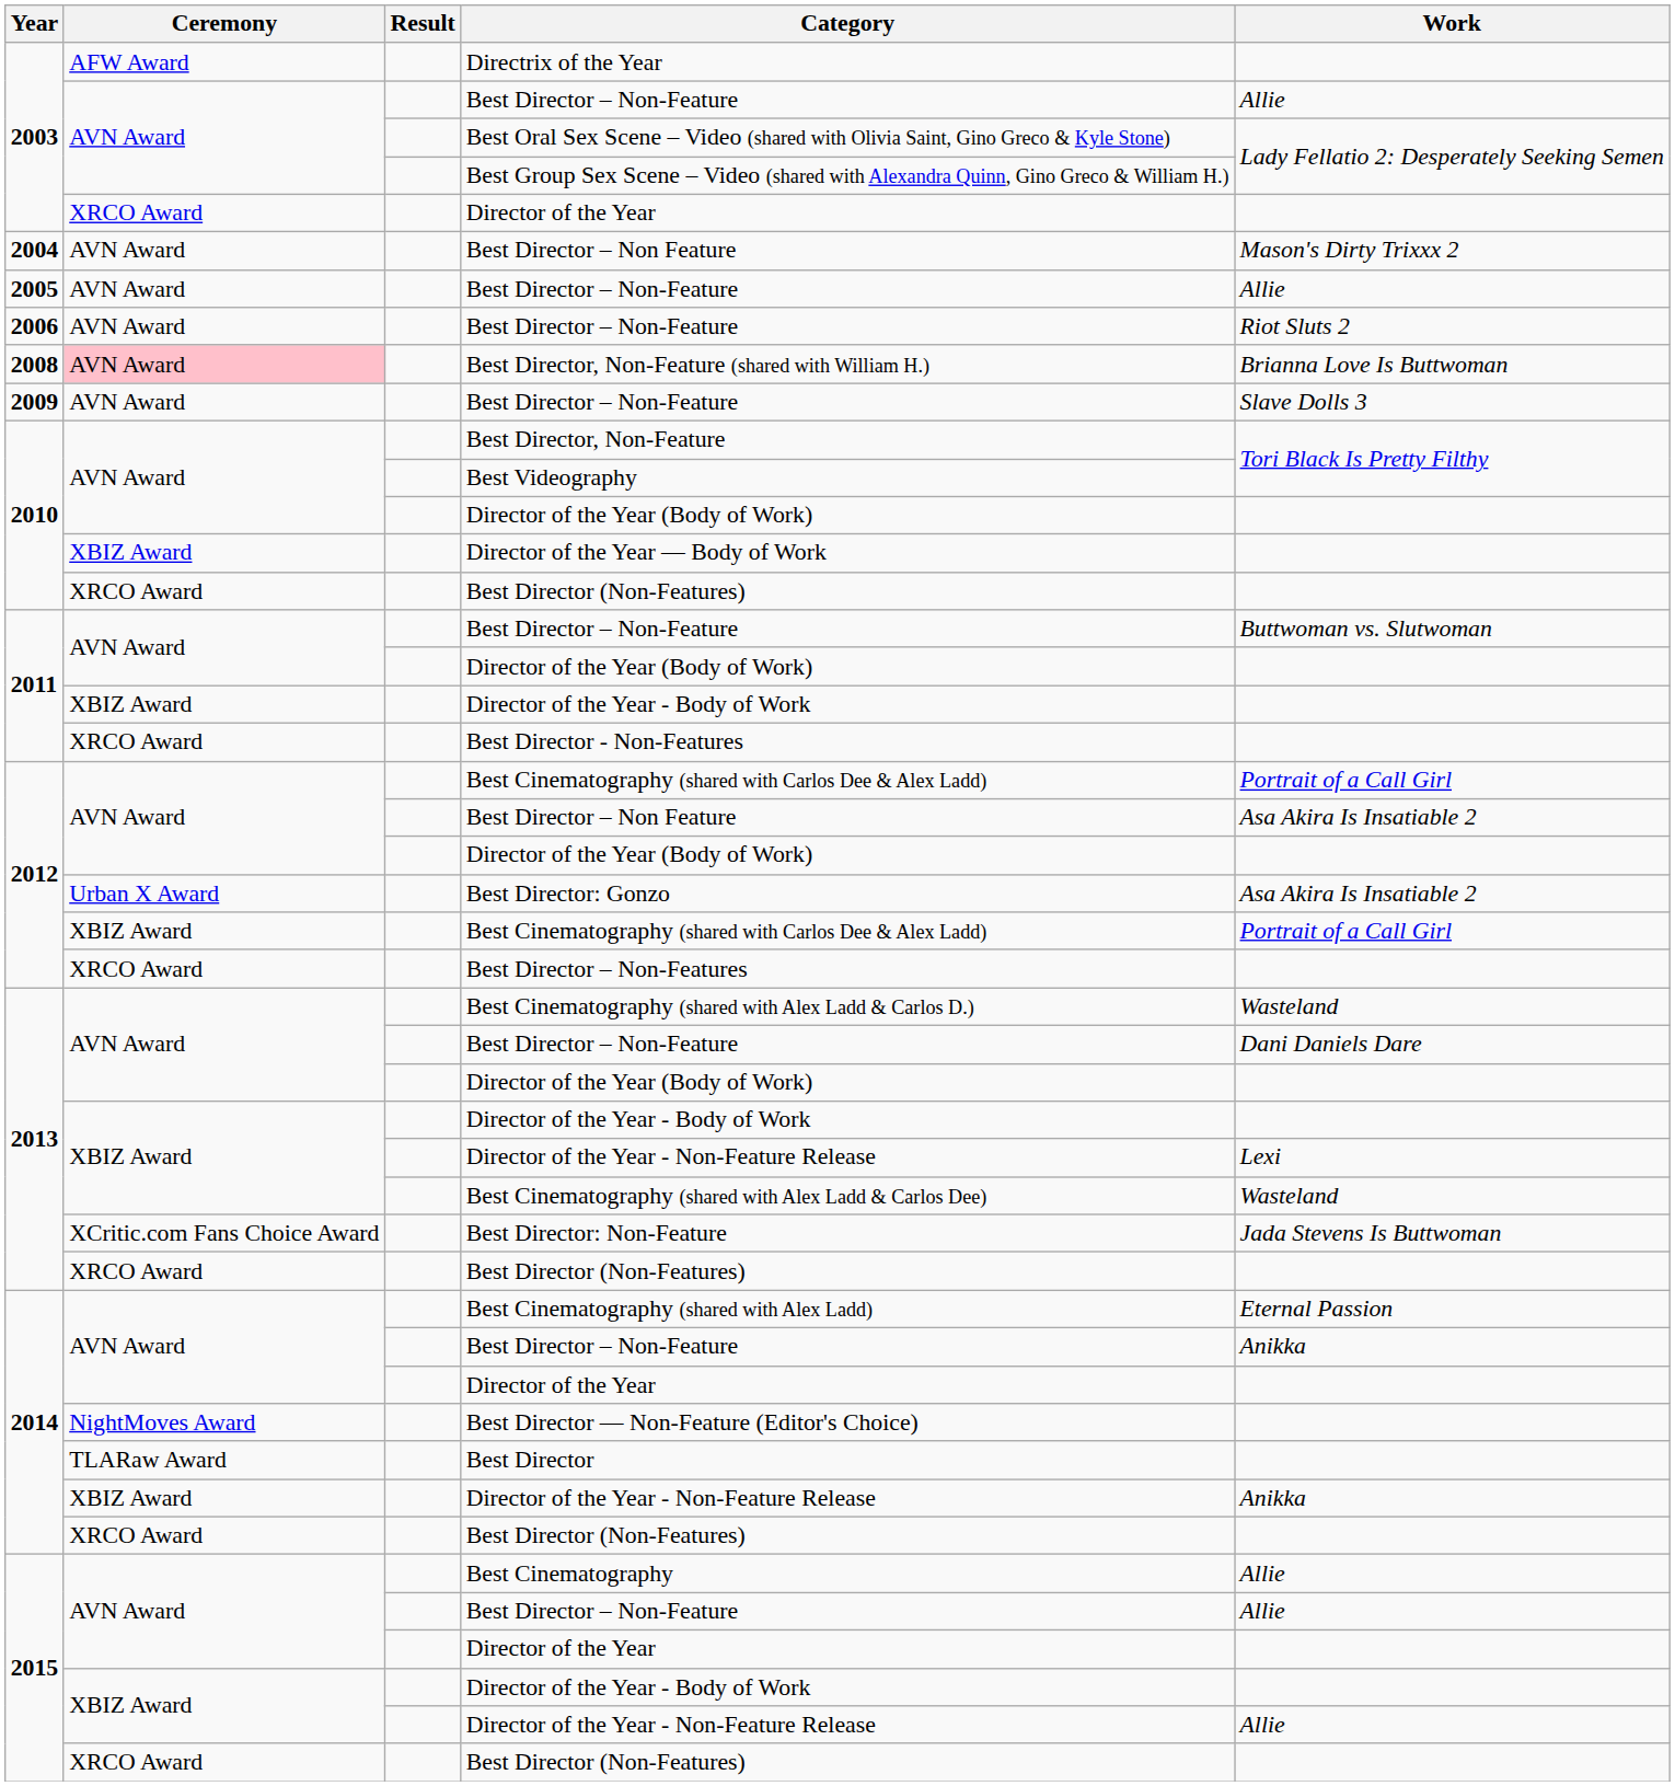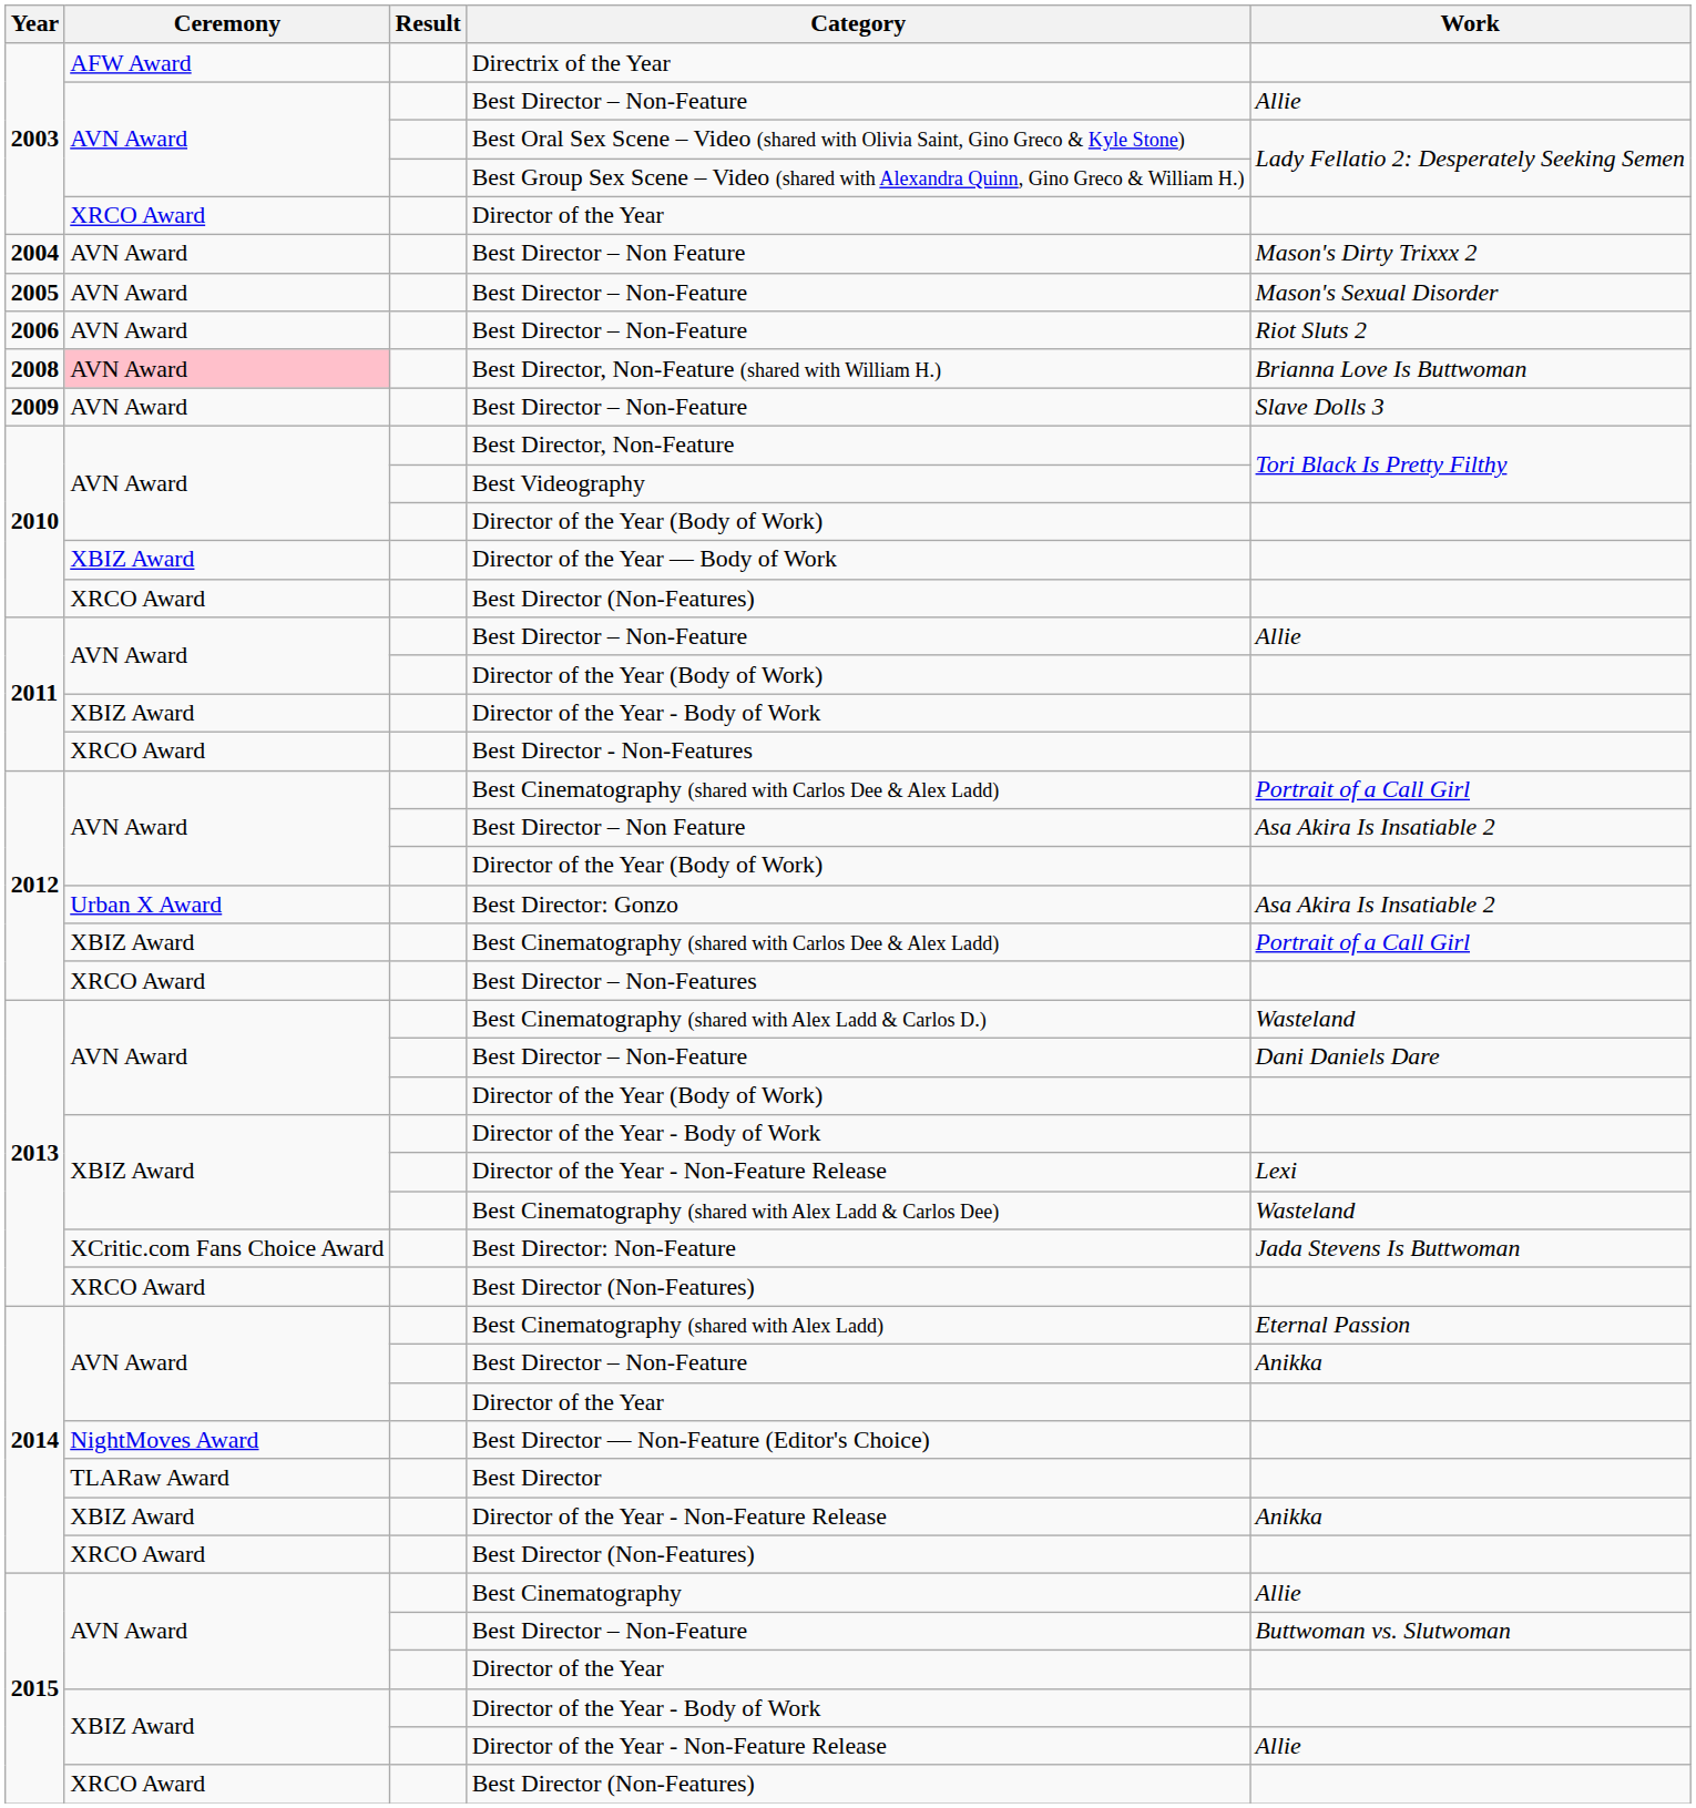2005 / Best Director – Non-Feature | Work: Allie -> Mason's Sexual Disorder
2011 / Best Director – Non-Feature | Work: Buttwoman vs. Slutwoman -> Allie
2015 / Best Director – Non-Feature | Work: Allie -> Buttwoman vs. Slutwoman
